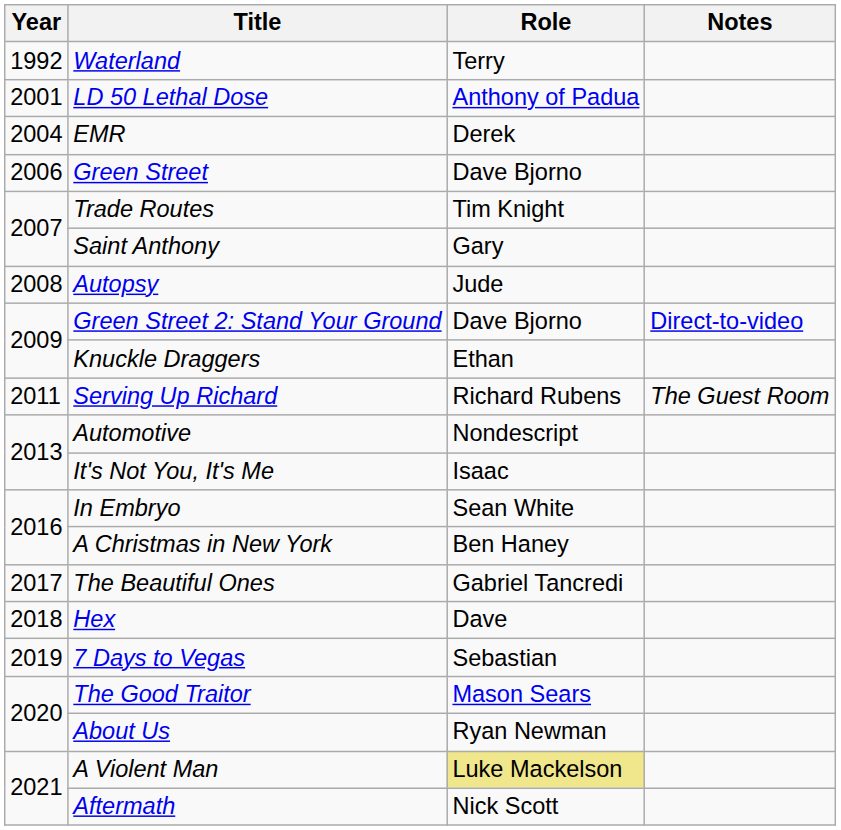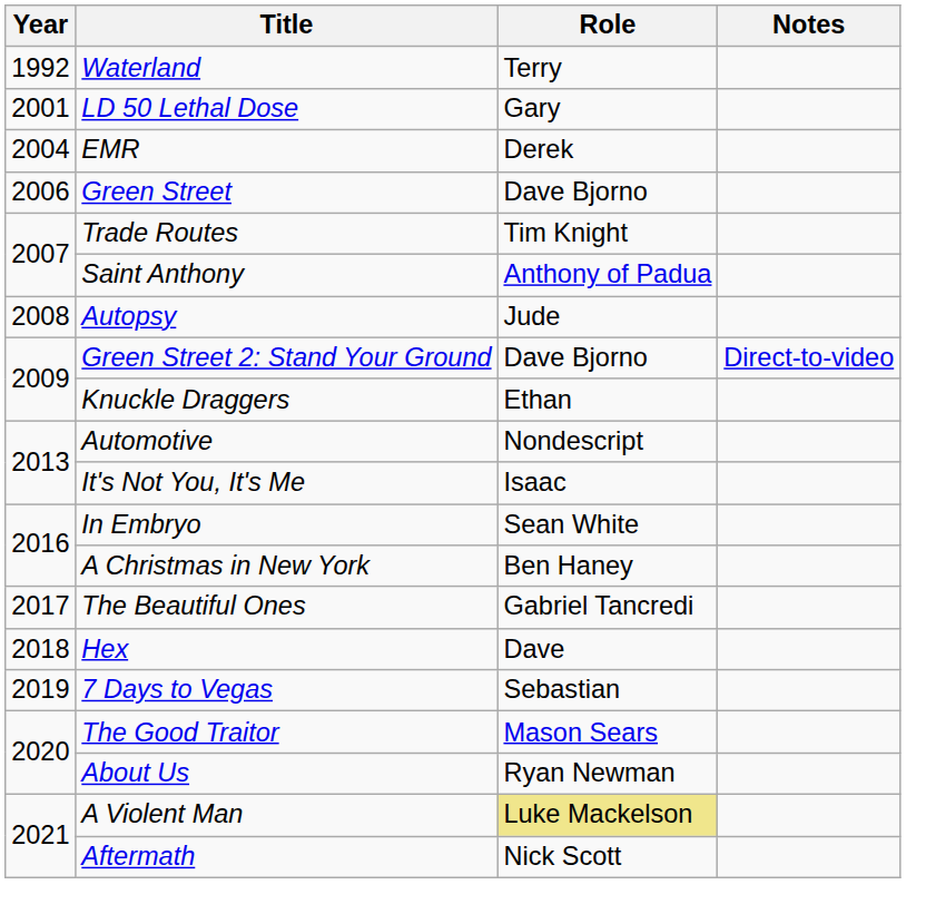LD 50 Lethal Dose | Role: Anthony of Padua -> Gary
Saint Anthony | Role: Gary -> Anthony of Padua
- row: 2011 | Serving Up Richard | Richard Rubens | The Guest Room
